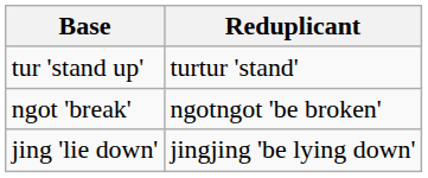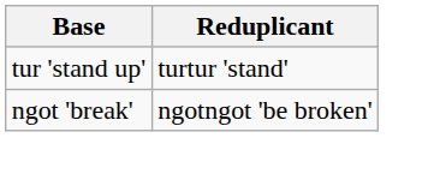- row: jing 'lie down' | jingjing 'be lying down'
